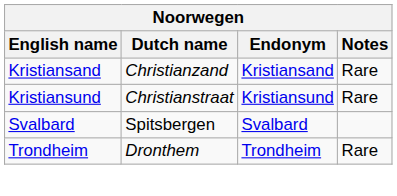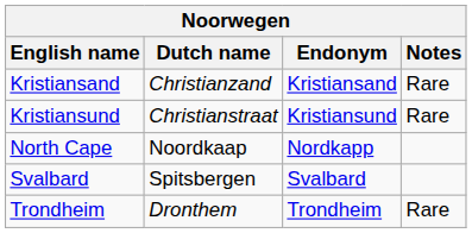+ row: North Cape | Noordkaap | Nordkapp
